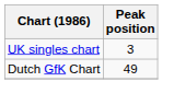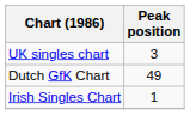+ row: Irish Singles Chart | 1
